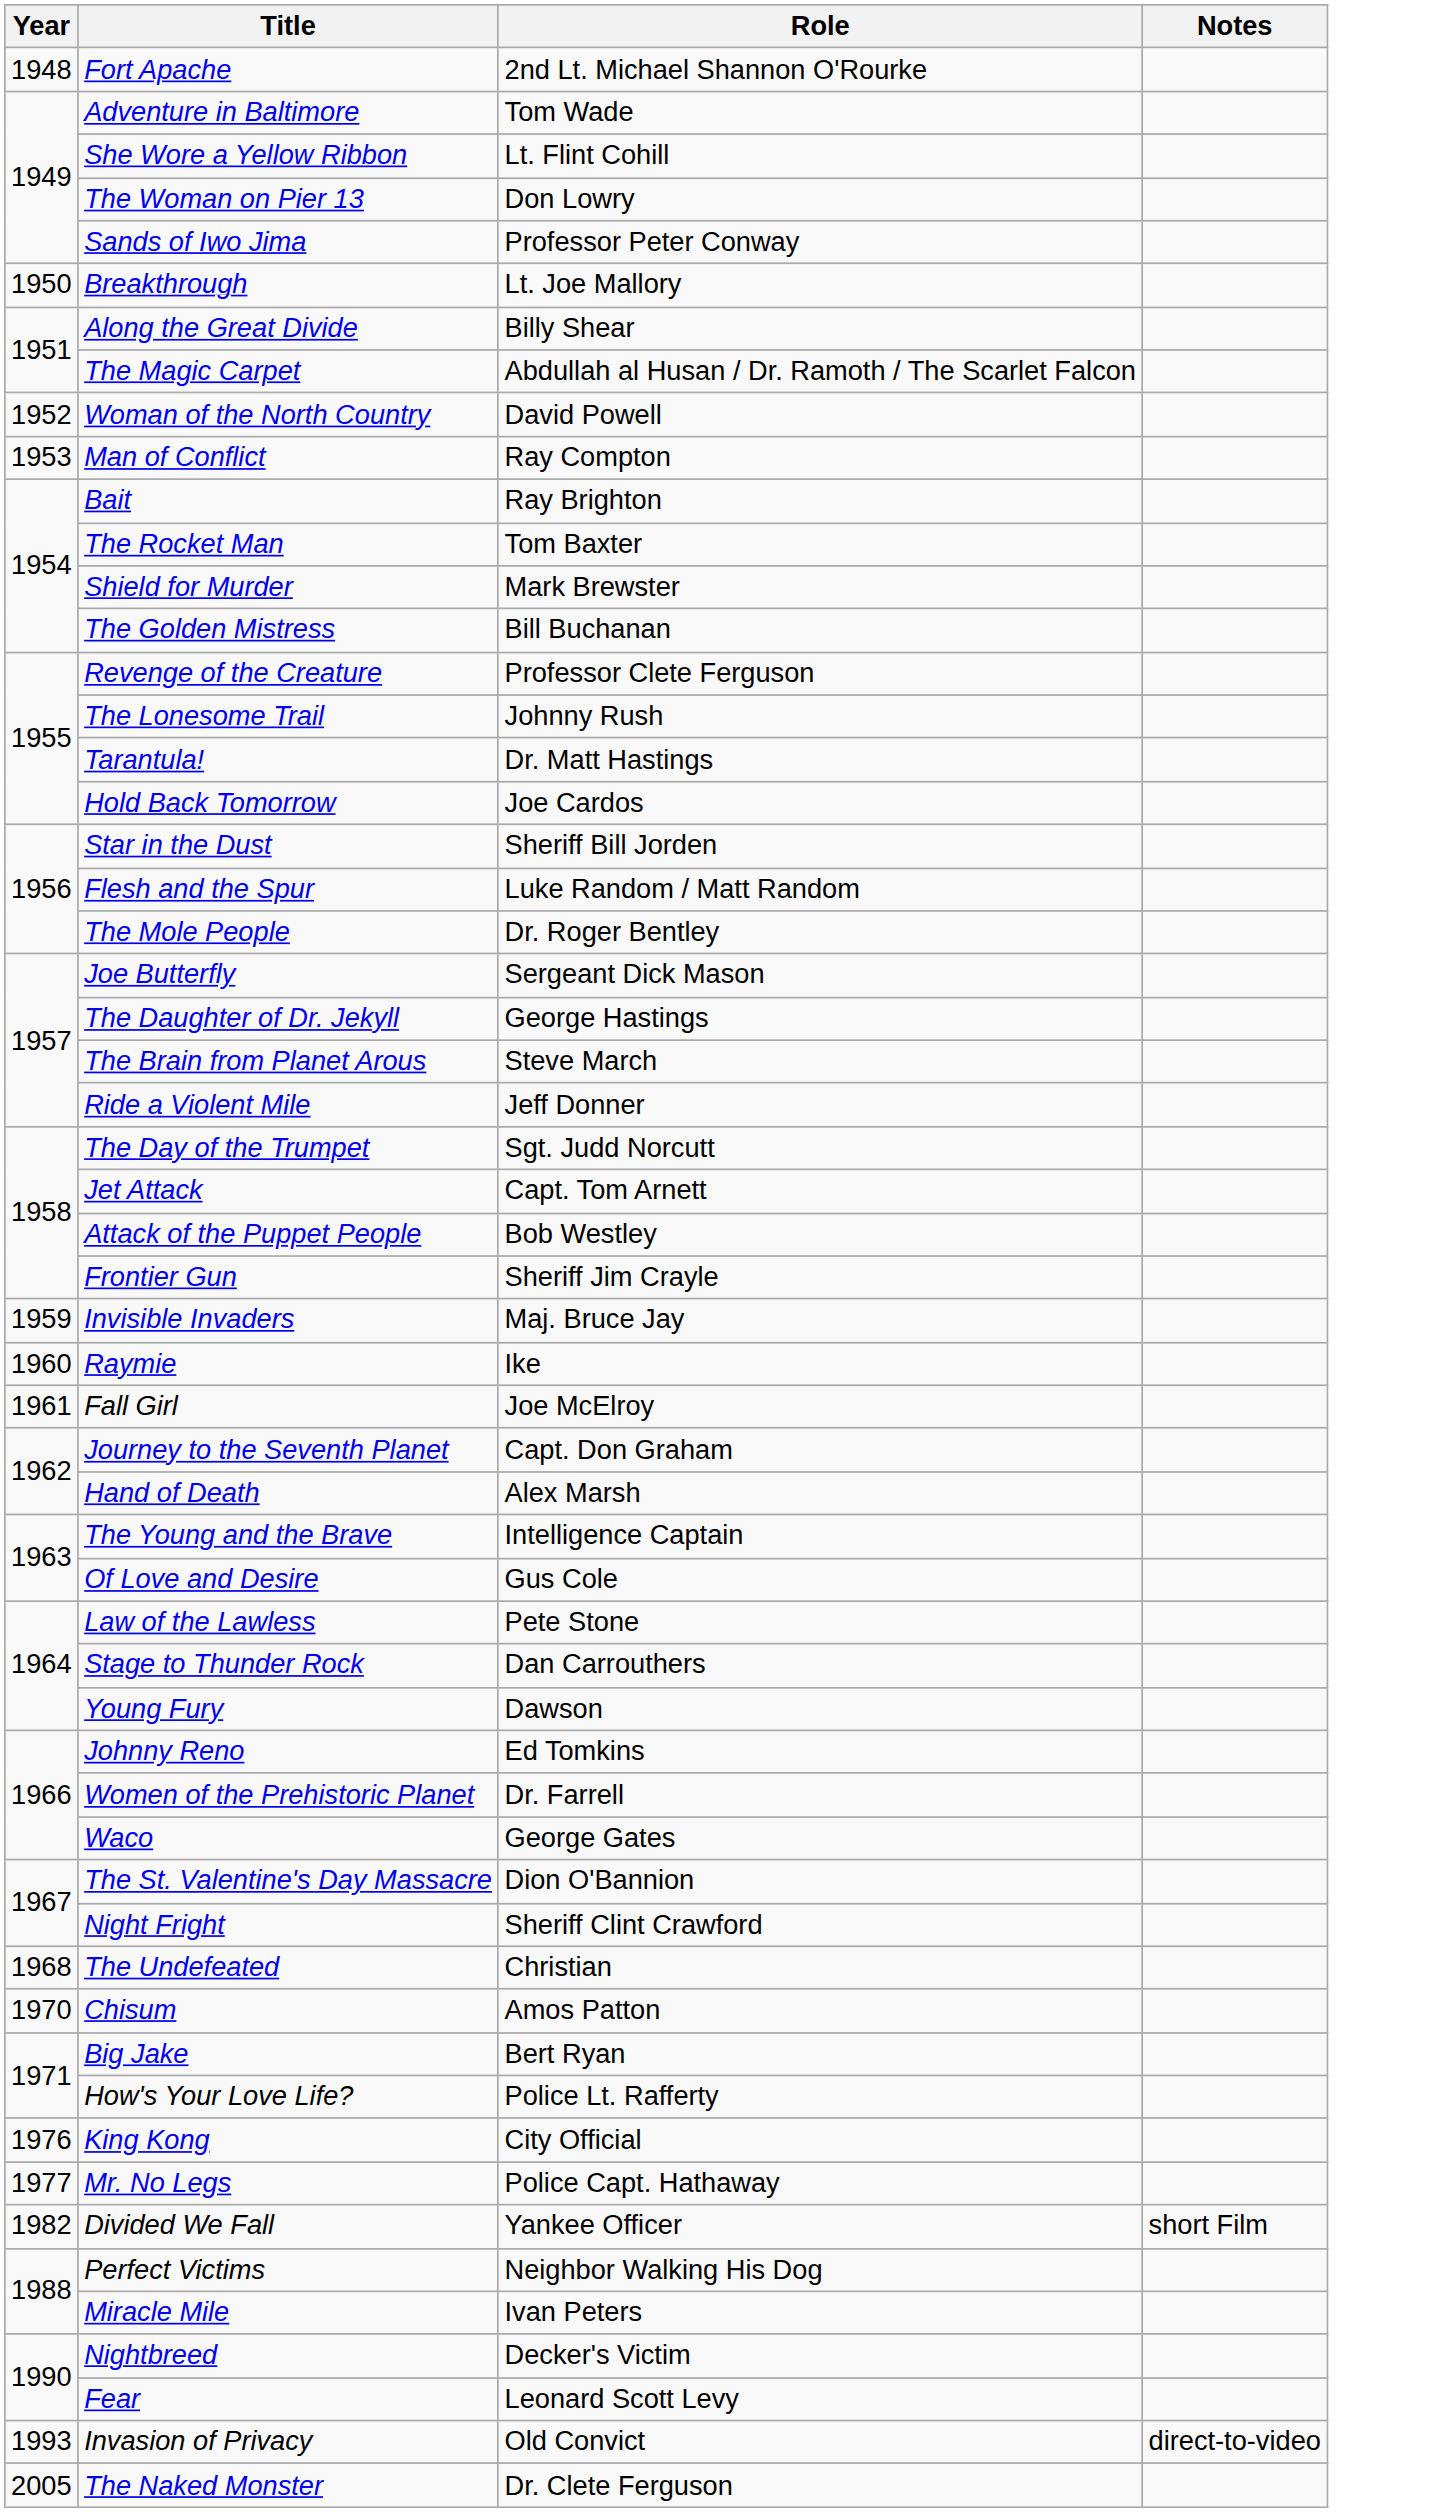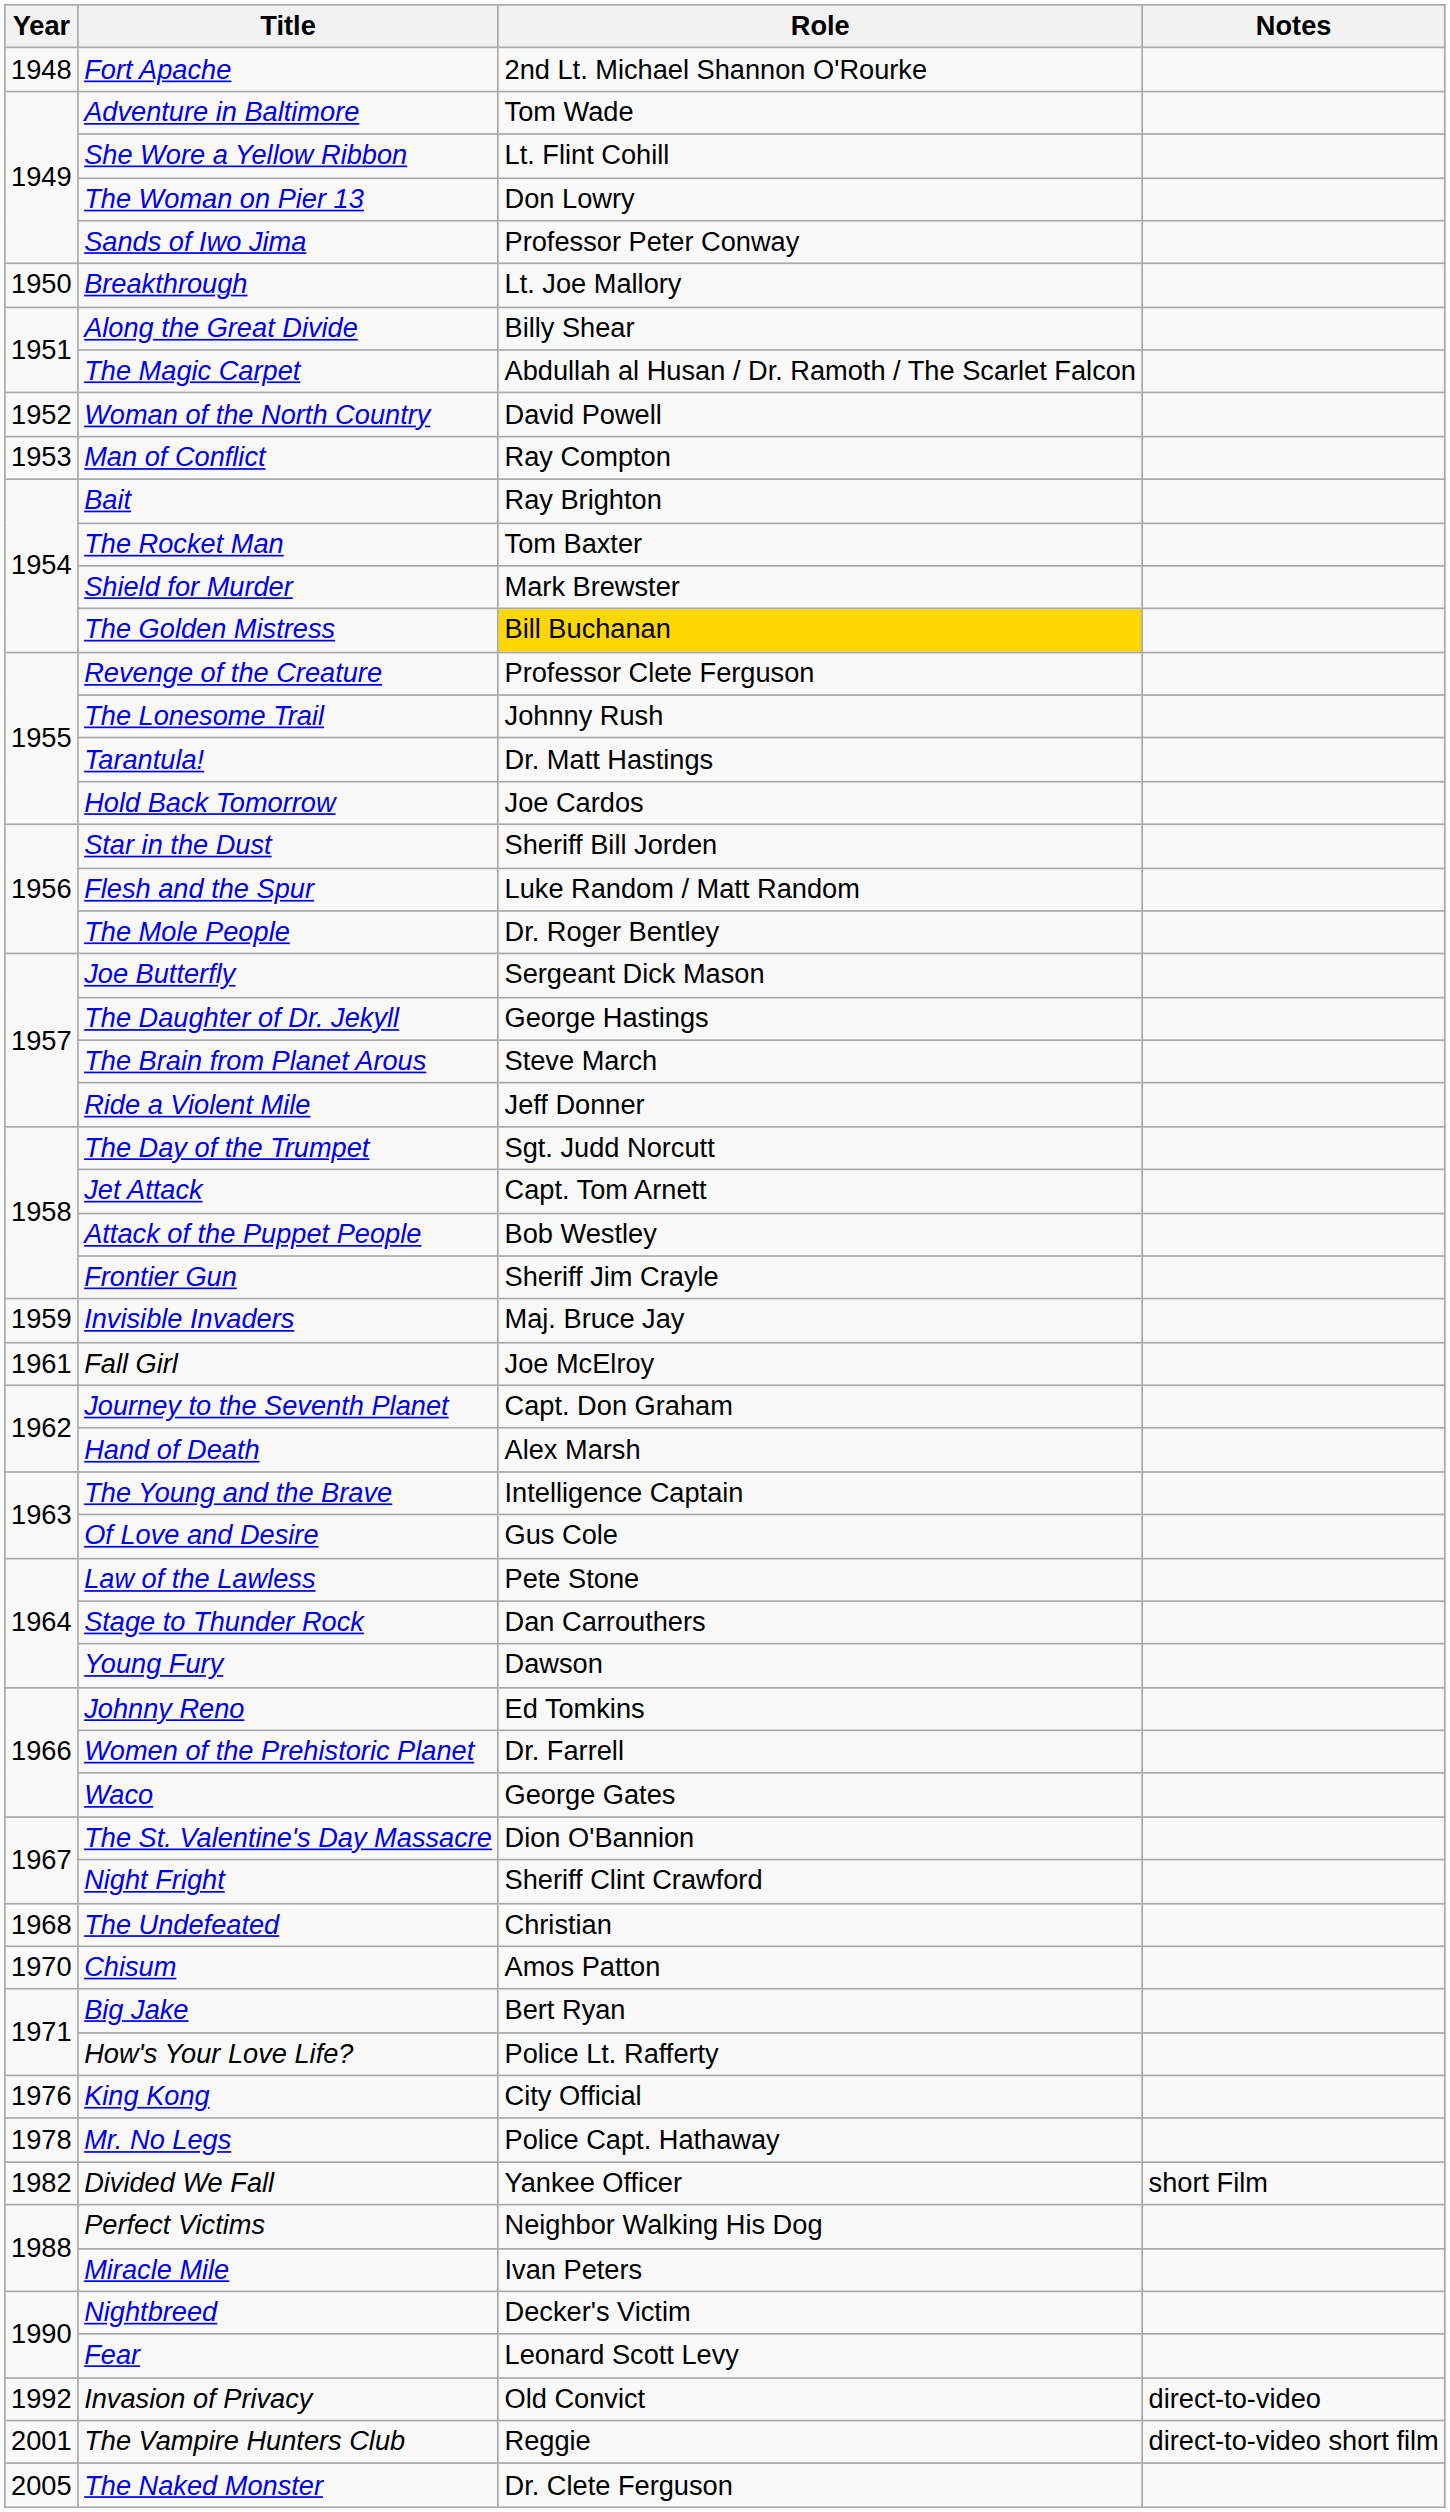The Golden Mistress | Role: no background -> gold background
- row: 1960 | Raymie | Ike
Mr. No Legs | Year: 1977 -> 1978
Invasion of Privacy | Year: 1993 -> 1992
+ row: 2001 | The Vampire Hunters Club | Reggie | direct-to-video short film
